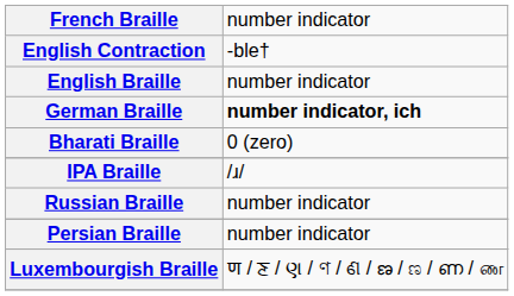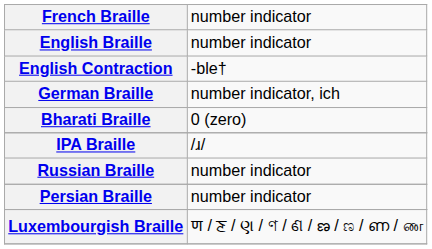rows swapped: English Braille <-> English Contraction
German Braille | column 2: bold -> normal
